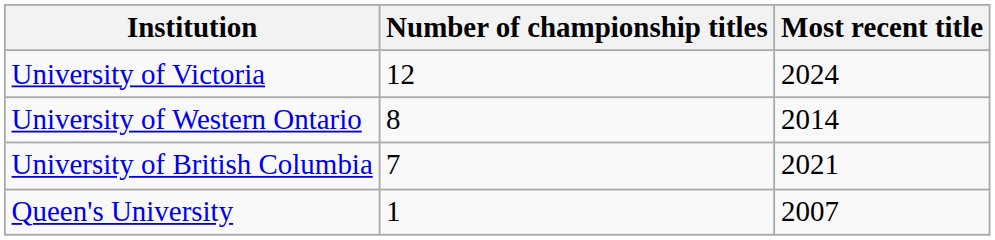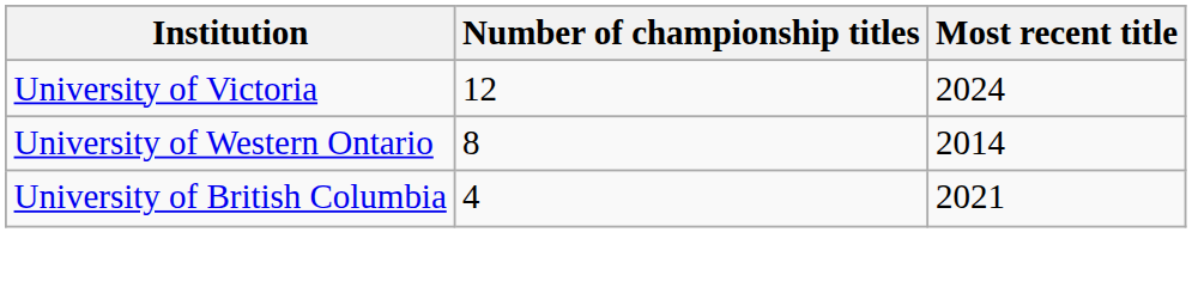University of British Columbia | Number of championship titles: 7 -> 4
- row: Queen's University | 1 | 2007
